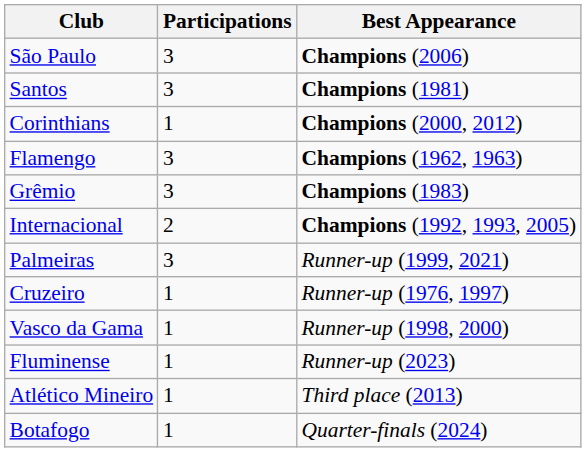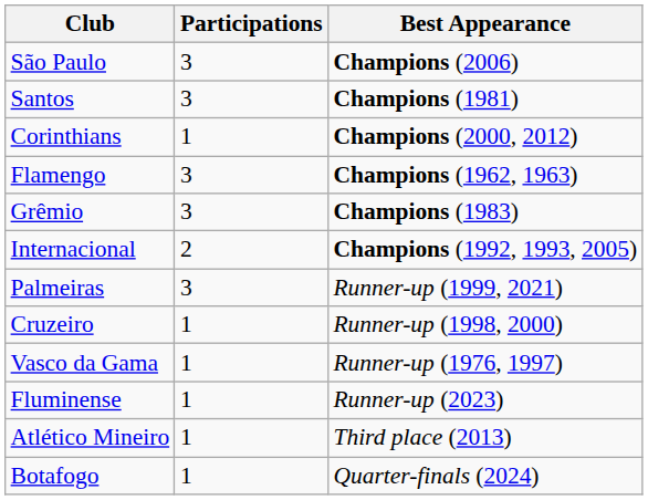Cruzeiro | Best Appearance: Runner-up (1976, 1997) -> Runner-up (1998, 2000)
Vasco da Gama | Best Appearance: Runner-up (1998, 2000) -> Runner-up (1976, 1997)
